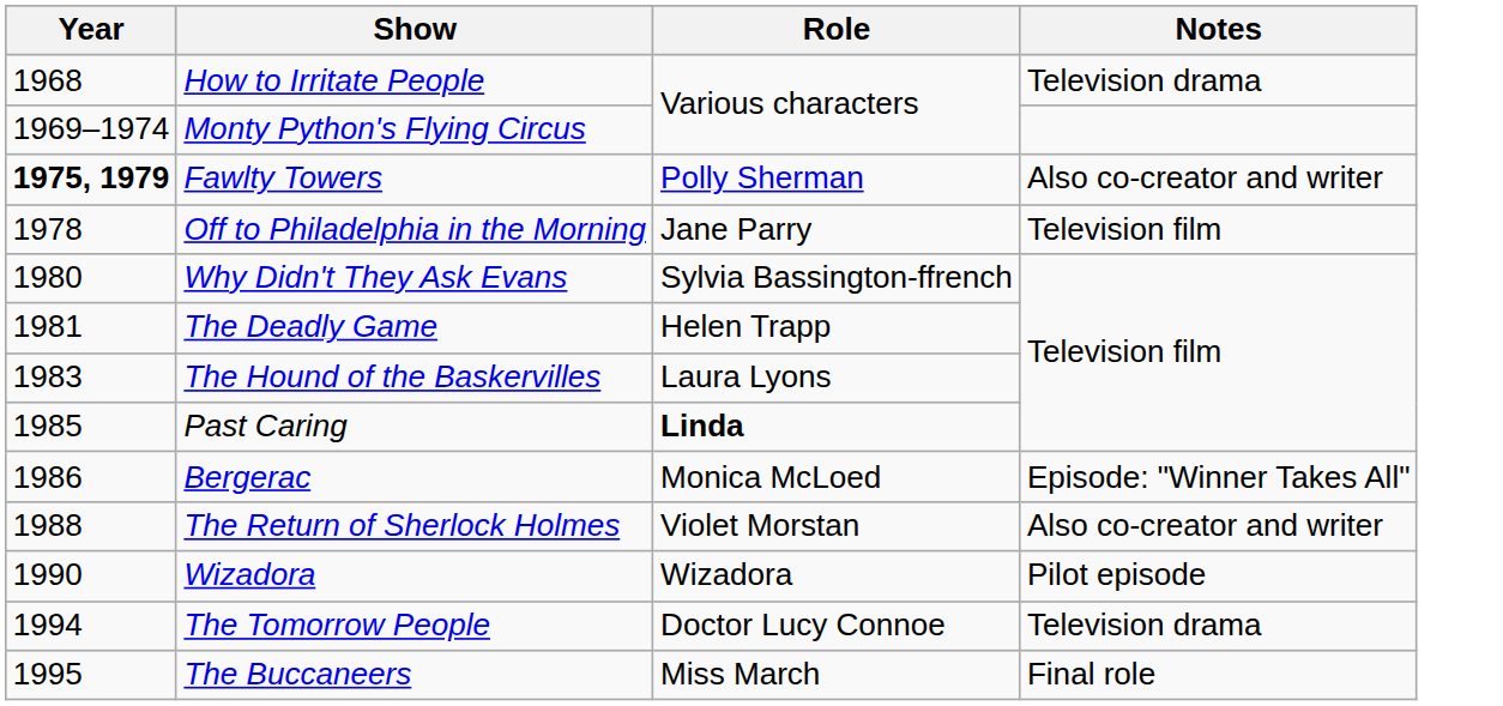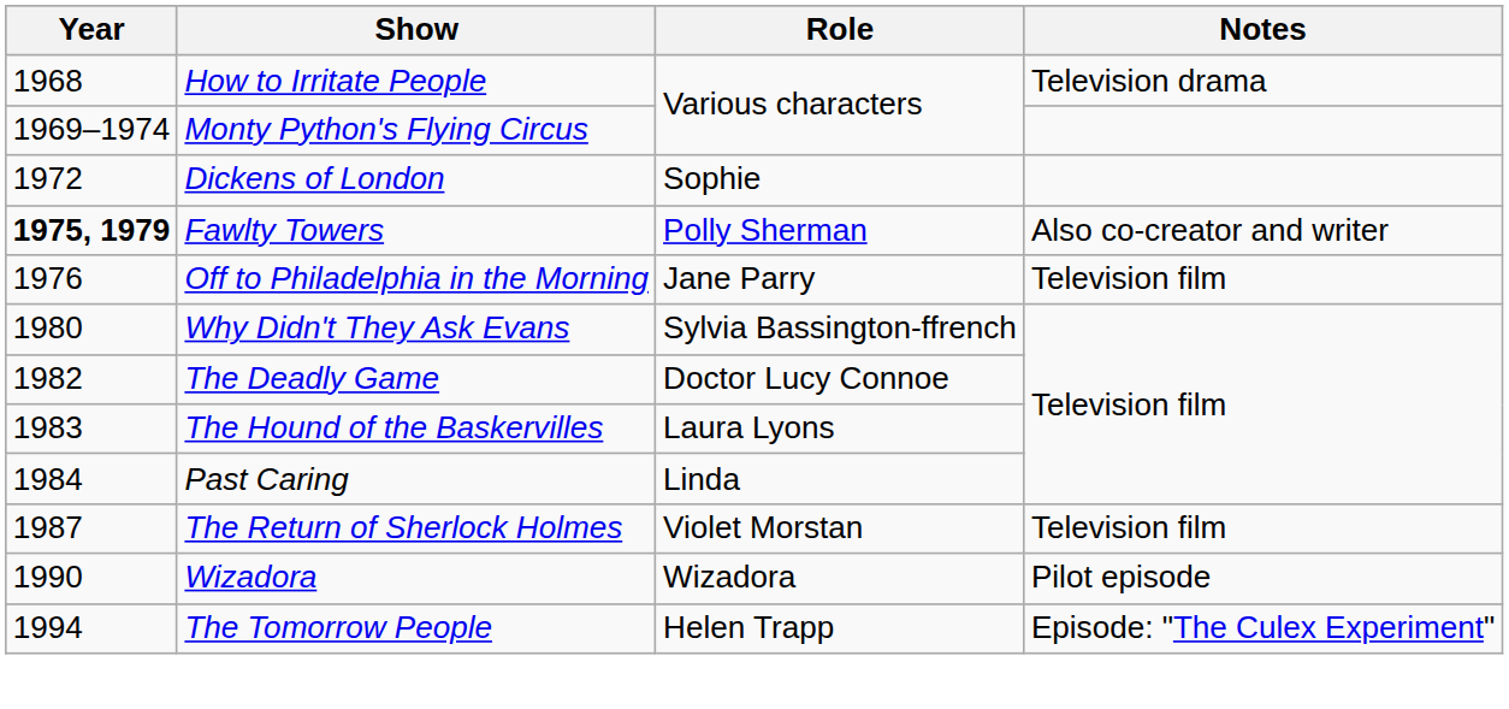+ row: 1972 | Dickens of London | Sophie
Off to Philadelphia in the Morning | Year: 1978 -> 1976
The Deadly Game | Year: 1981 -> 1982
The Deadly Game | Role: Helen Trapp -> Doctor Lucy Connoe
Past Caring | Year: 1985 -> 1984
Past Caring | Role: bold -> normal
- row: 1986 | Bergerac | Monica McLoed | Episode: "Winner Takes All"
The Return of Sherlock Holmes | Year: 1988 -> 1987
The Return of Sherlock Holmes | Notes: Also co-creator and writer -> Television film
The Tomorrow People | Role: Doctor Lucy Connoe -> Helen Trapp
The Tomorrow People | Notes: Television drama -> Episode: "The Culex Experiment"
- row: 1995 | The Buccaneers | Miss March | Final role
